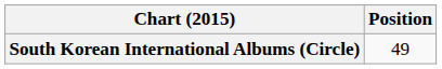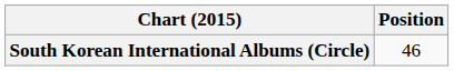South Korean International Albums (Circle) | Position: 49 -> 46
